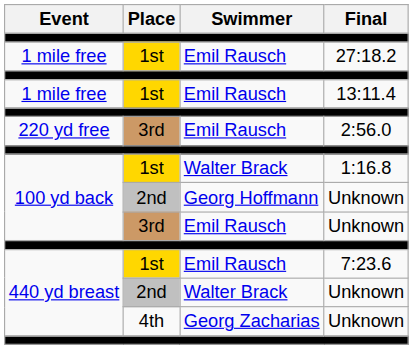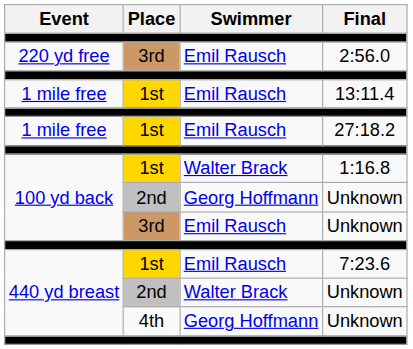rows swapped: 2:56.0 <-> 27:18.2
4th / Unknown | Swimmer: Georg Zacharias -> Georg Hoffmann
